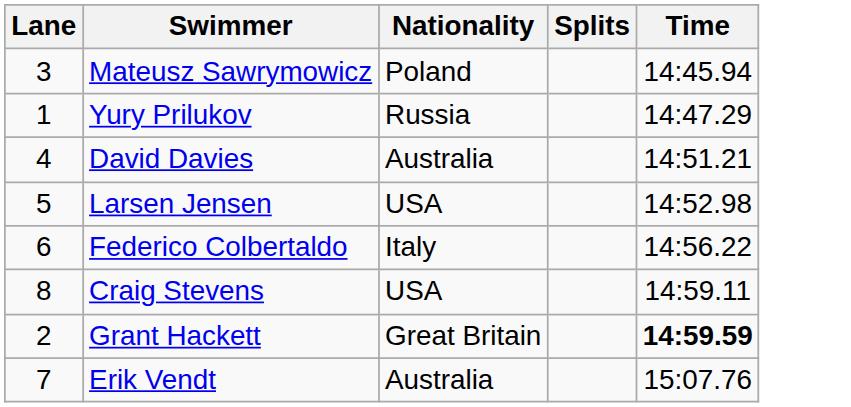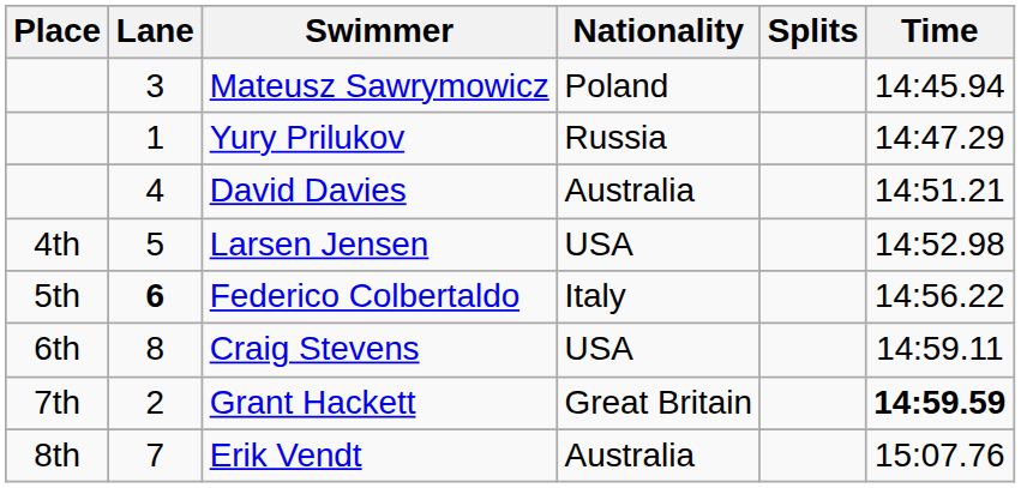+ column: Place | 4th | 5th | 6th | 7th | 8th
Federico Colbertaldo | Lane: normal -> bold
